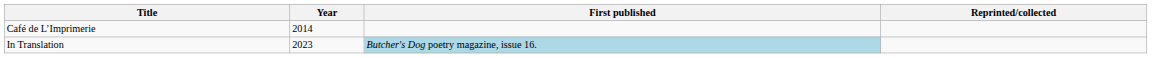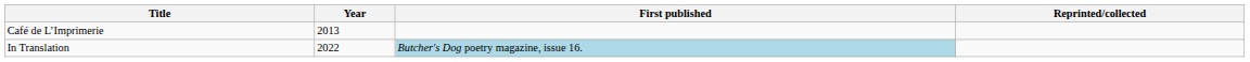Café de L’Imprimerie | Year: 2014 -> 2013
In Translation | Year: 2023 -> 2022
